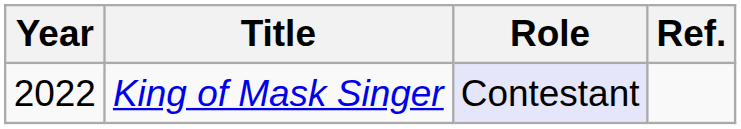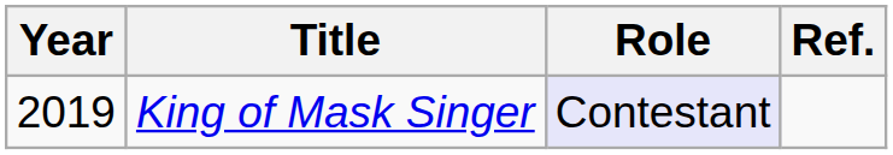King of Mask Singer | Year: 2022 -> 2019
